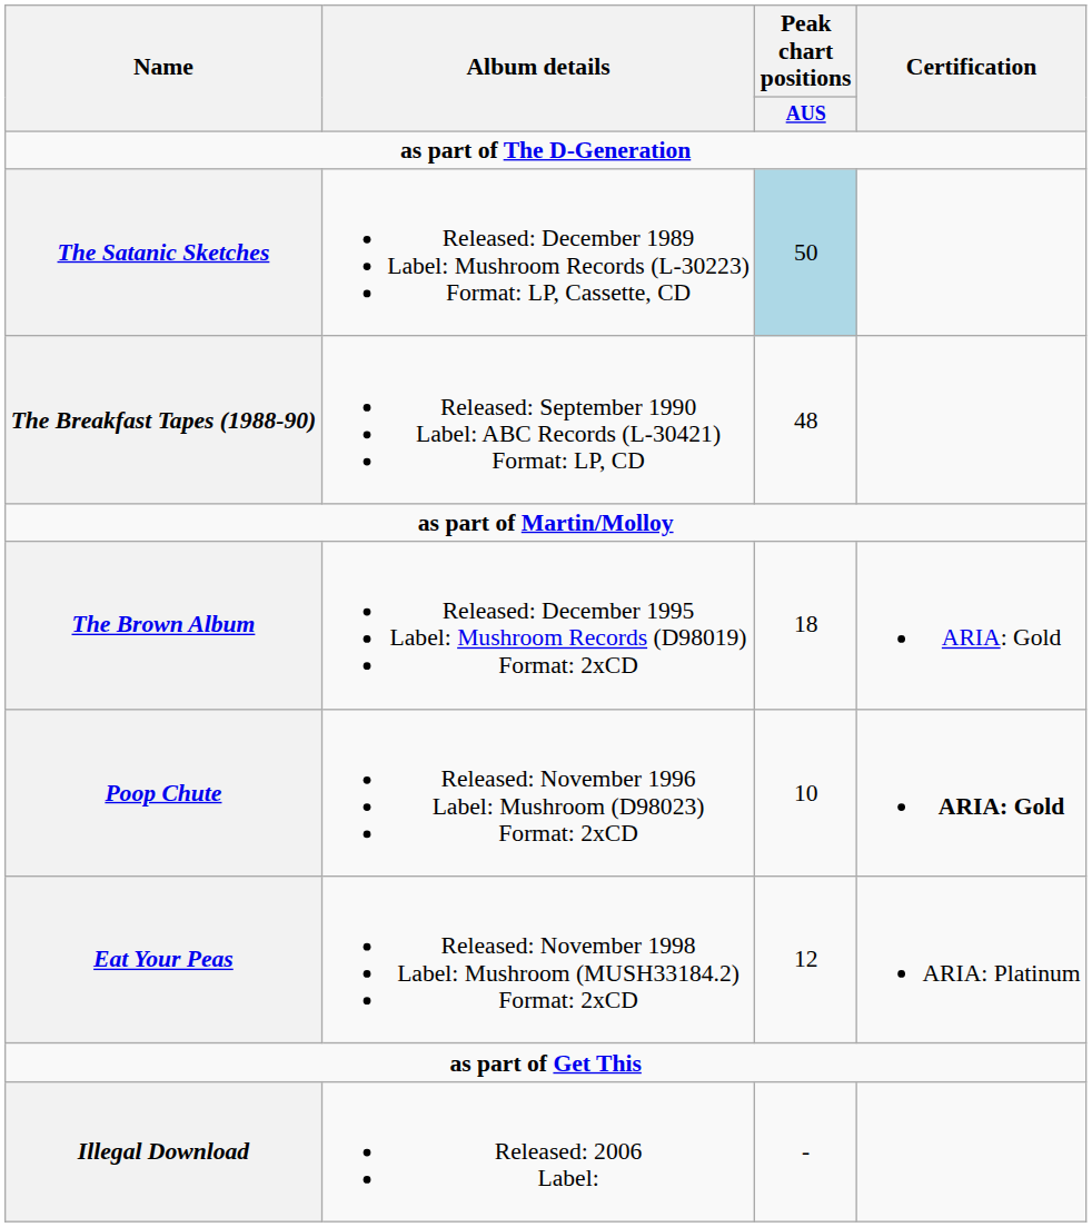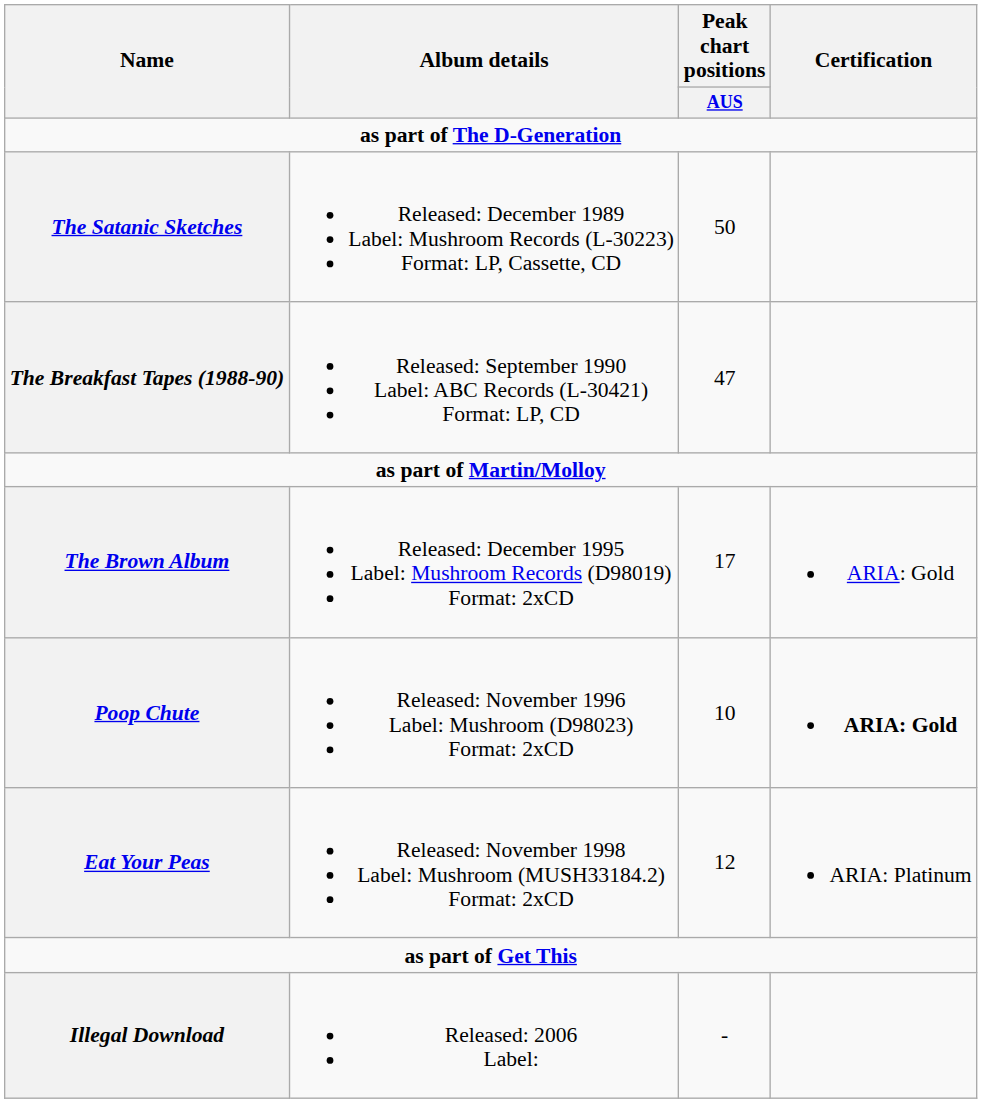The Satanic Sketches | Peak chart positions / AUS: lightblue background -> no background
The Breakfast Tapes (1988-90) | Peak chart positions / AUS: 48 -> 47
The Brown Album | Peak chart positions / AUS: 18 -> 17
